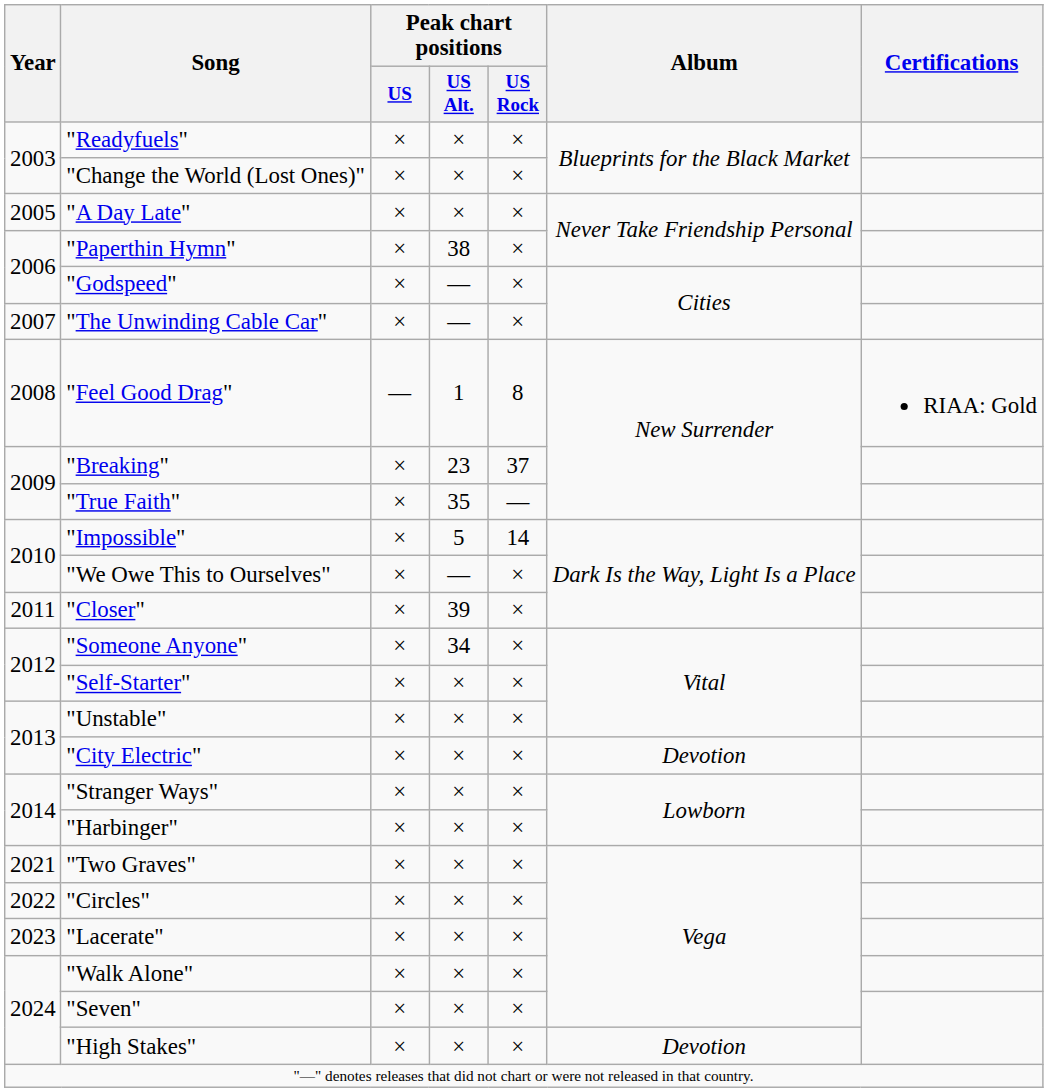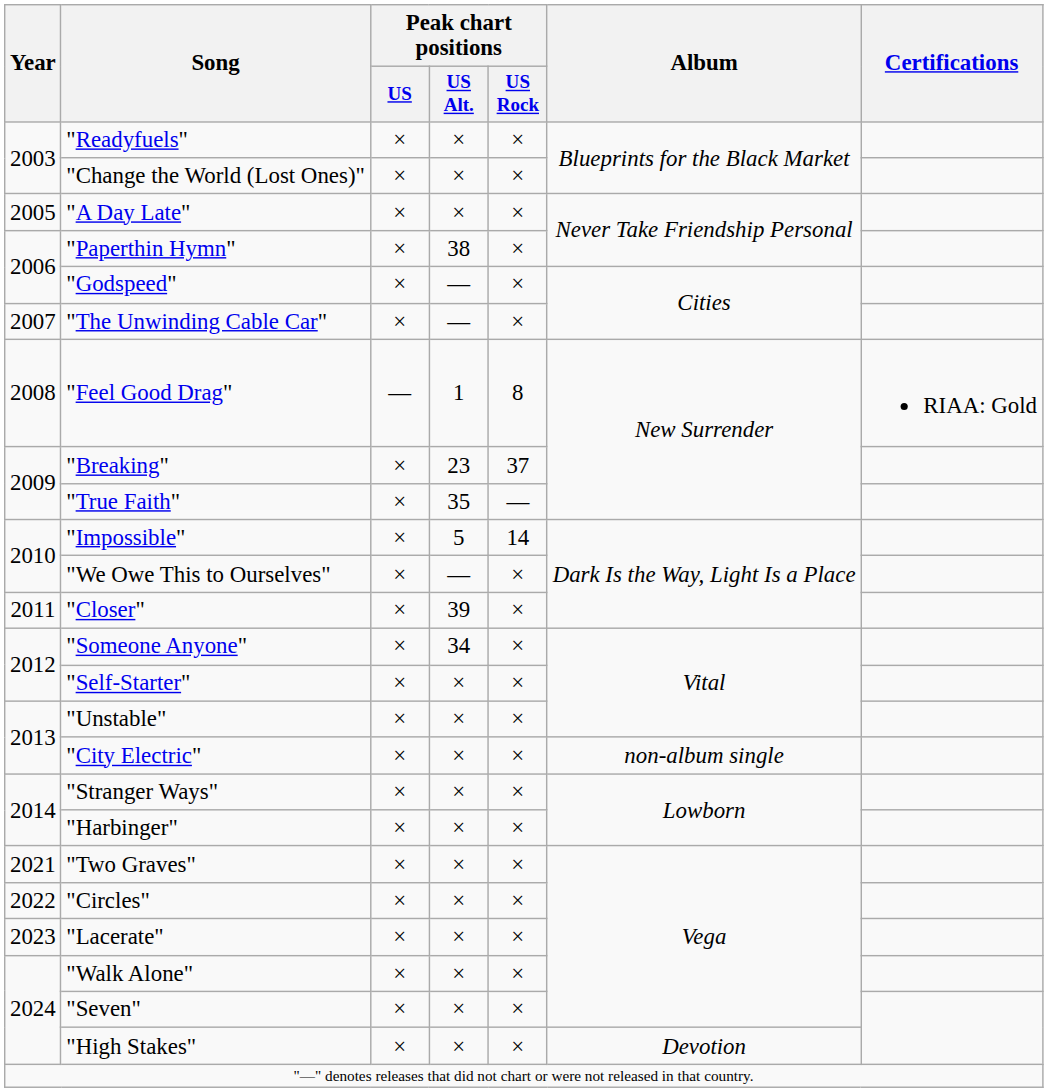"City Electric" | Album: Devotion -> non-album single
